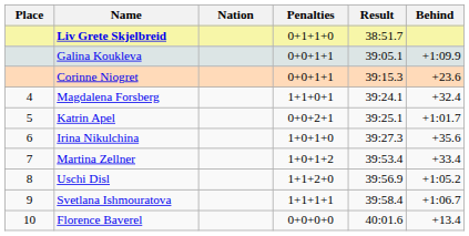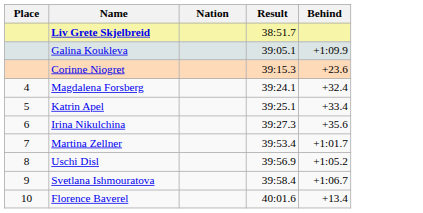- column: Penalties | 0+1+1+0 | 0+0+1+1 | 0+0+1+1 | 1+1+0+1 | 0+0+2+1 | 1+0+1+0 | 1+0+1+2 | 1+1+2+0 | 1+1+1+1 | 0+0+0+0
Katrin Apel | Behind: +1:01.7 -> +33.4
Martina Zellner | Behind: +33.4 -> +1:01.7
